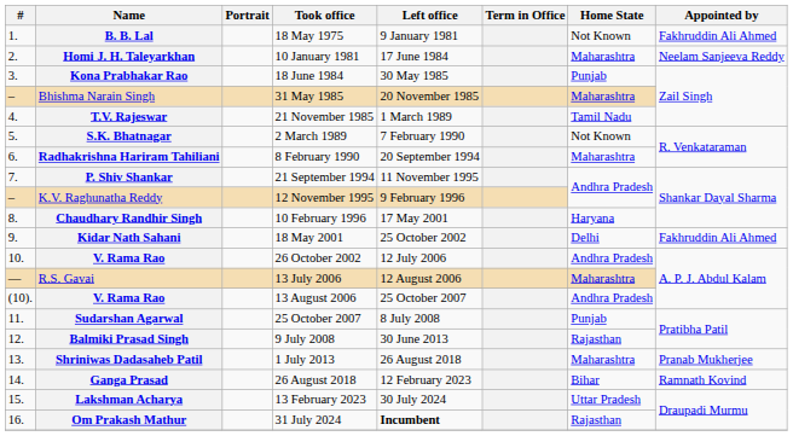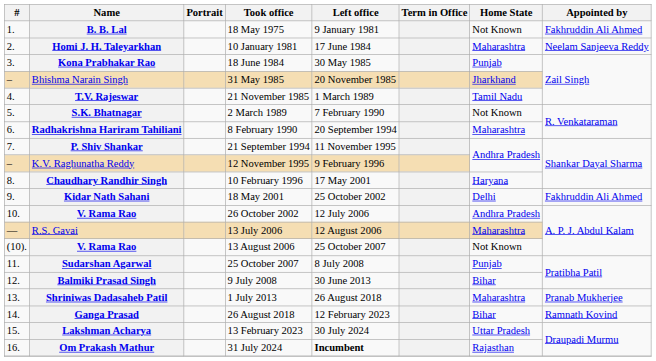31 May 1985 | Home State: Maharashtra -> Jharkhand
13 August 2006 | Home State: Andhra Pradesh -> Not Known
9 July 2008 | Home State: Rajasthan -> Bihar
